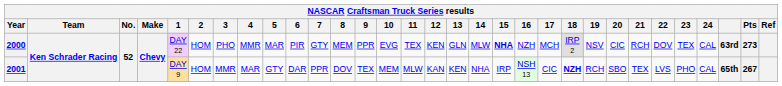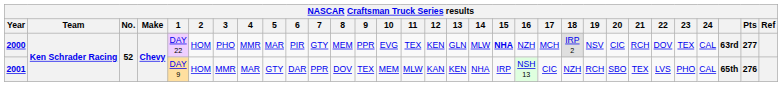2000 | Pts: 273 -> 277
2001 | 18: bold -> normal
2001 | Pts: 267 -> 276
